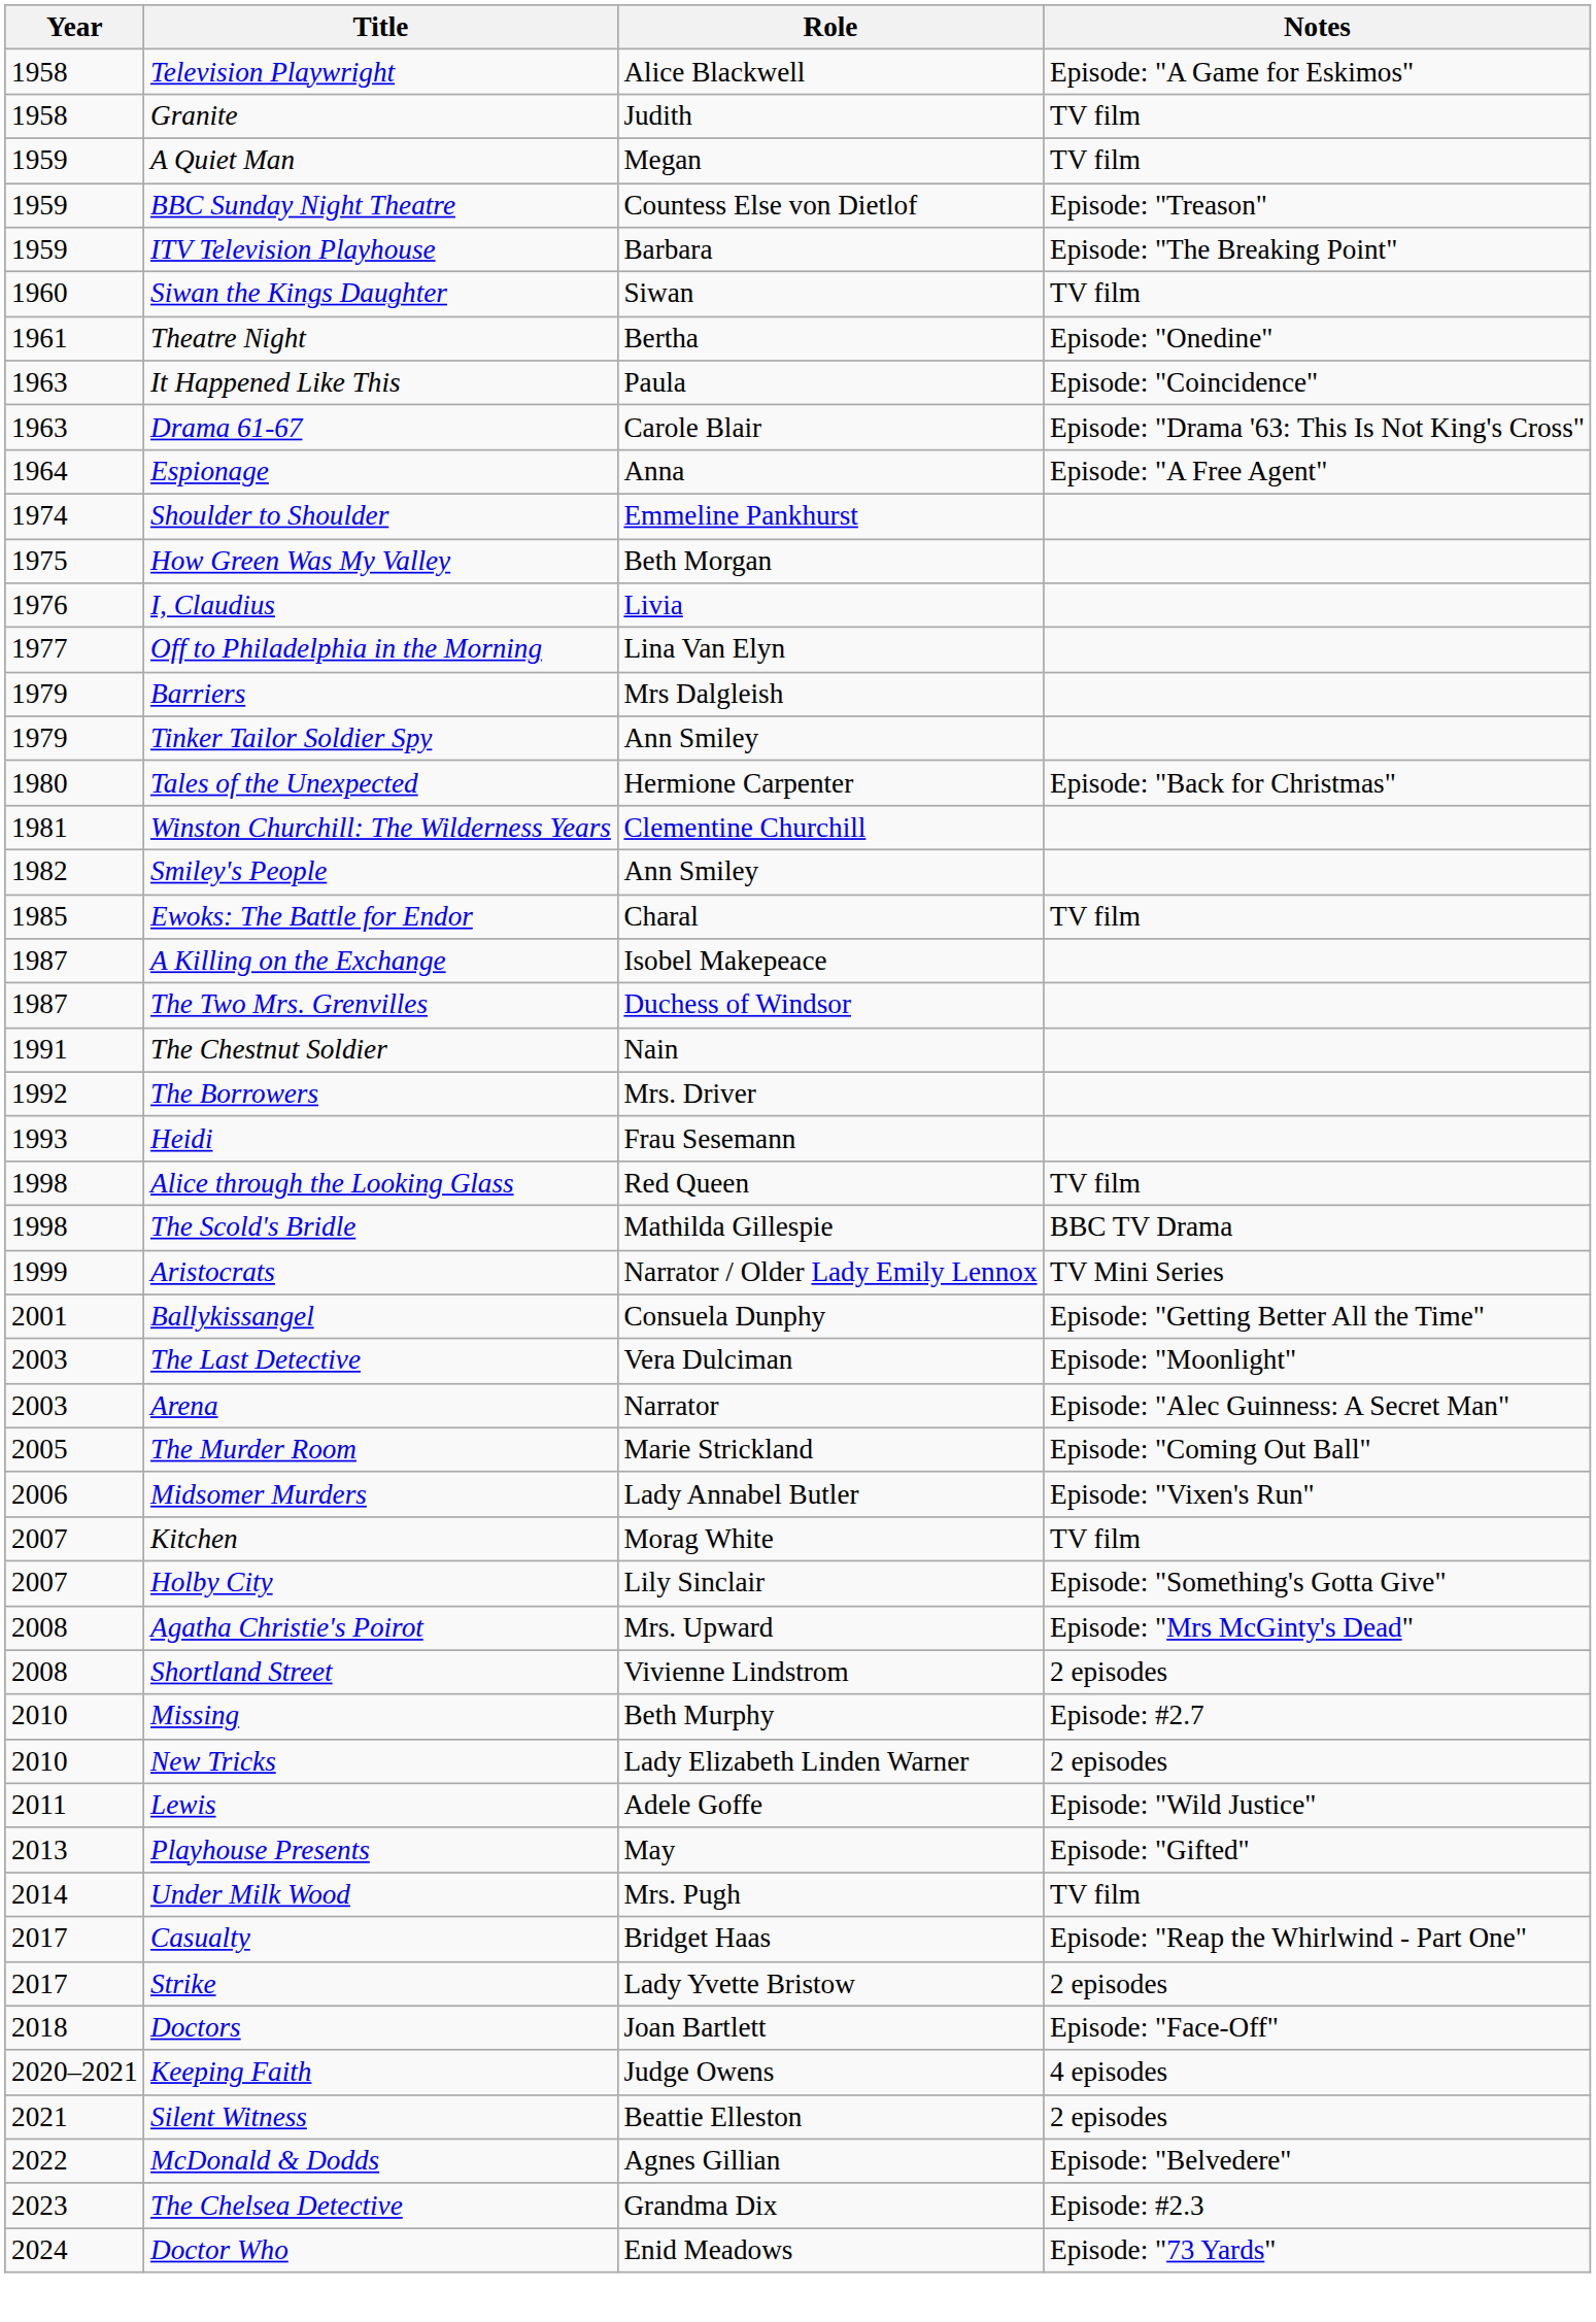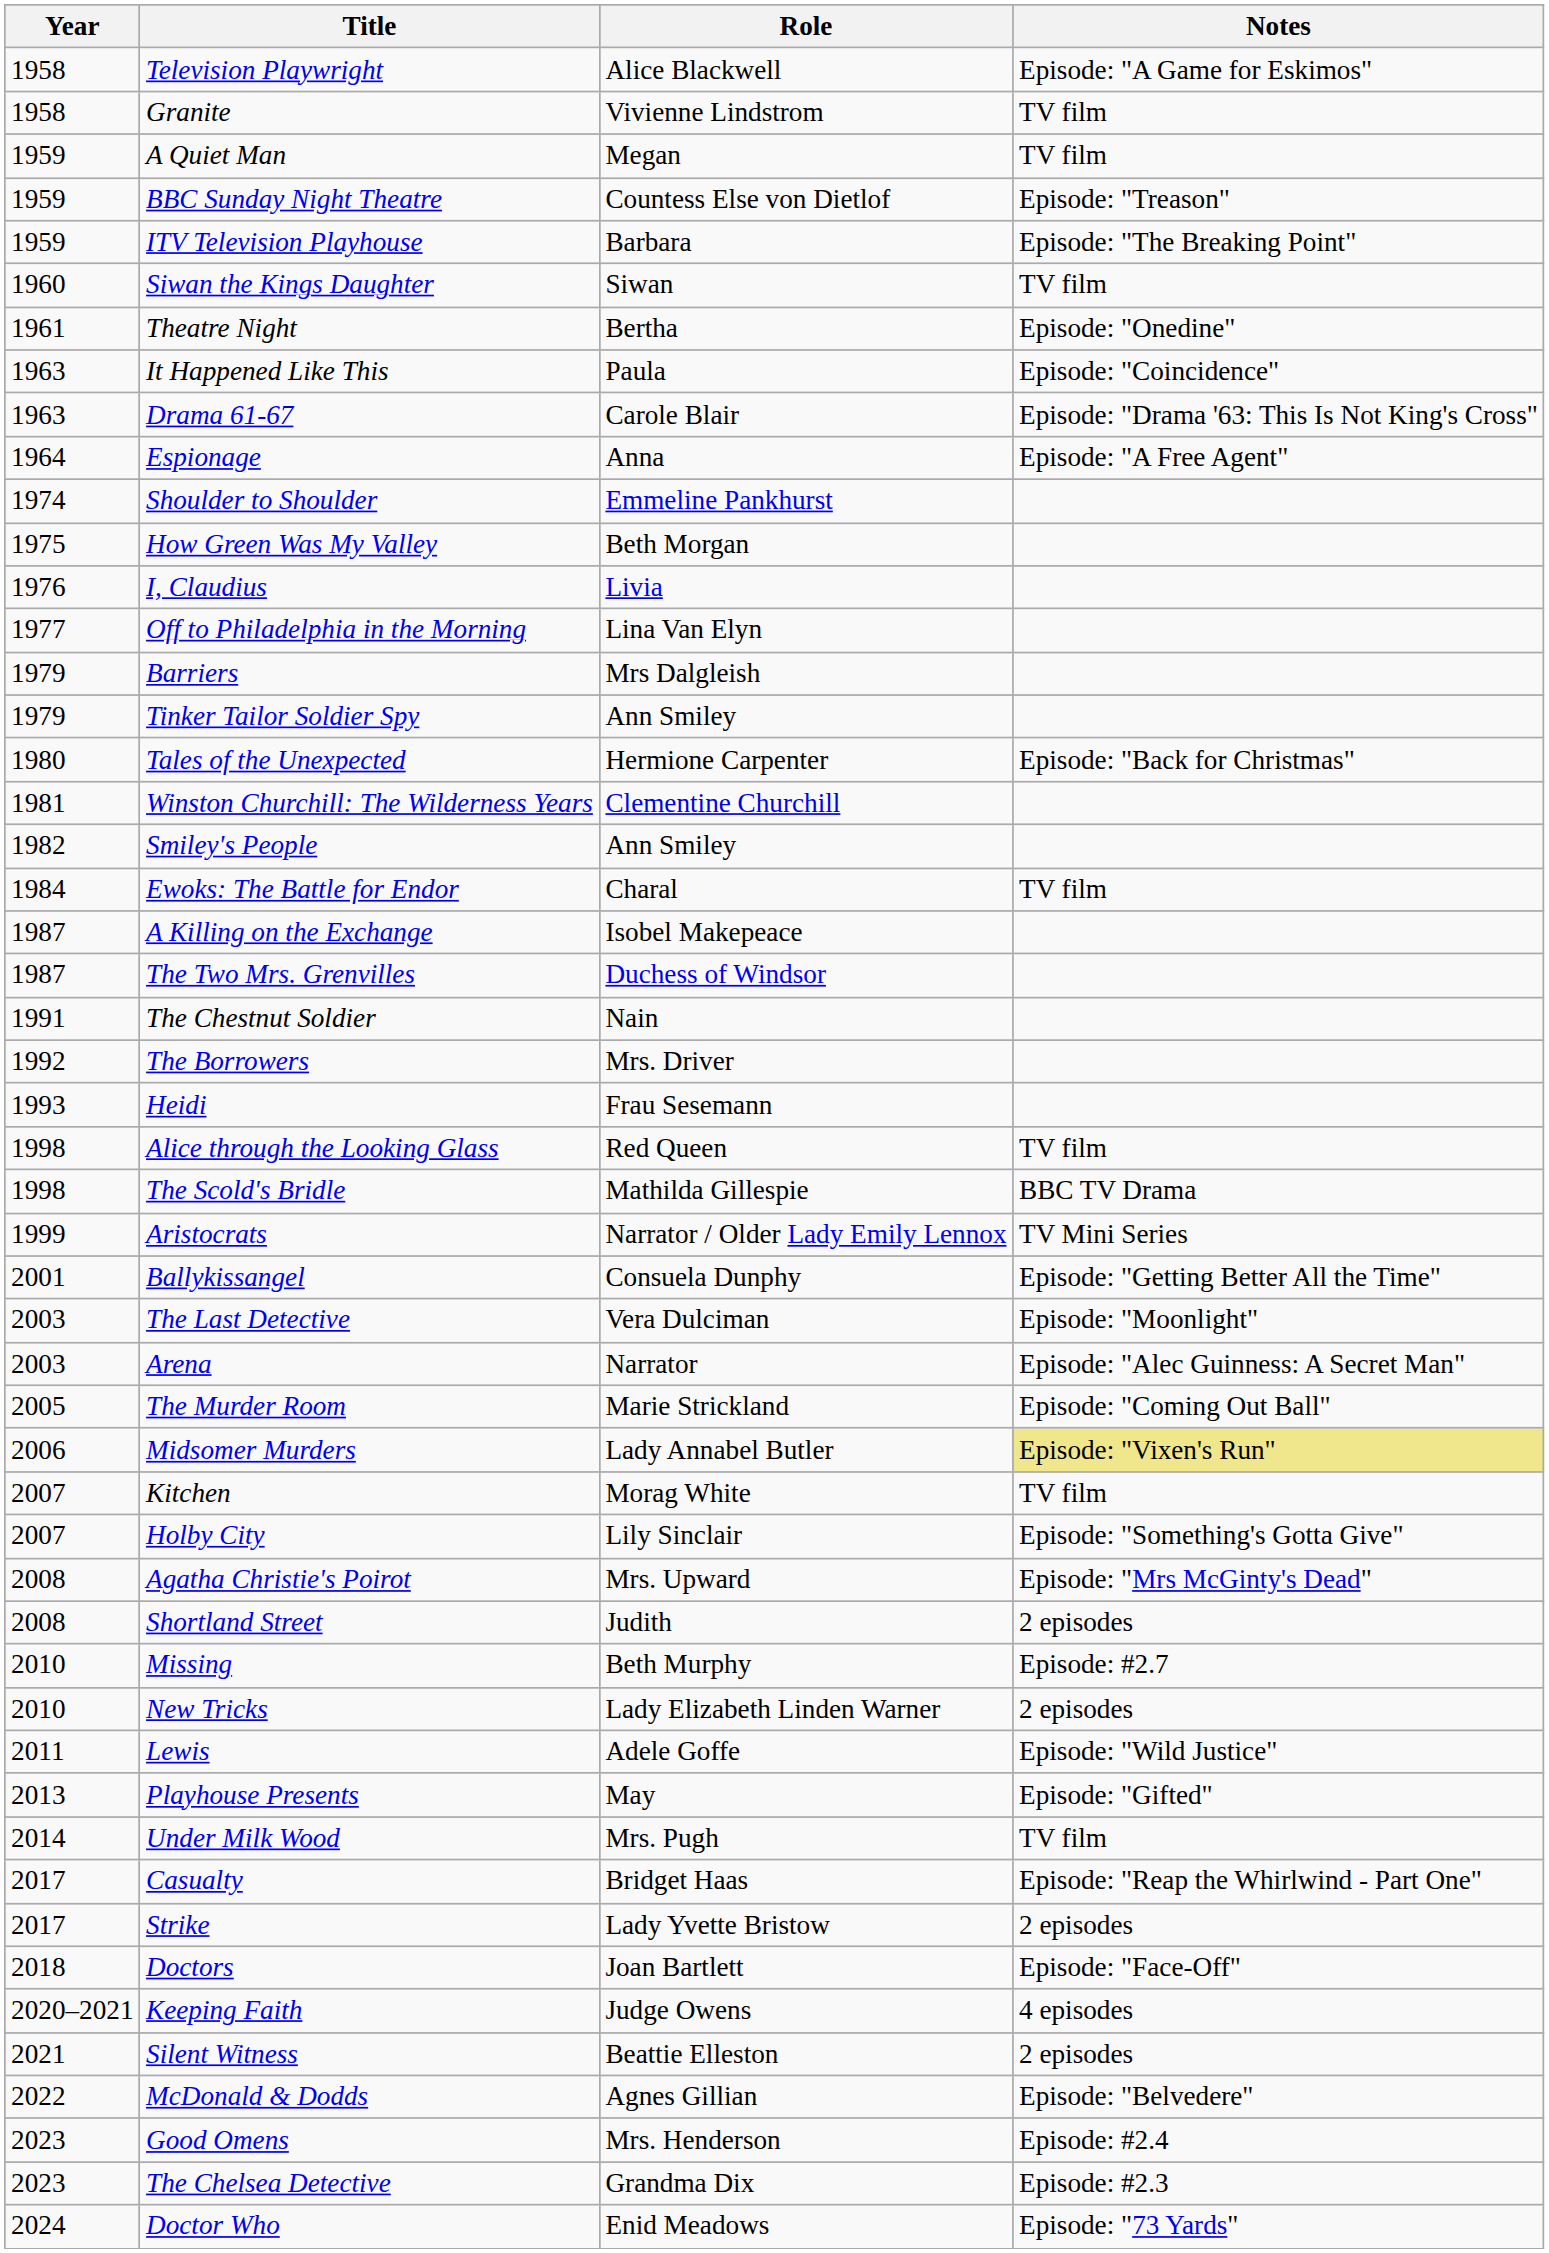Granite | Role: Judith -> Vivienne Lindstrom
Ewoks: The Battle for Endor | Year: 1985 -> 1984
Midsomer Murders | Notes: no background -> khaki background
Shortland Street | Role: Vivienne Lindstrom -> Judith
+ row: 2023 | Good Omens | Mrs. Henderson | Episode: #2.4
